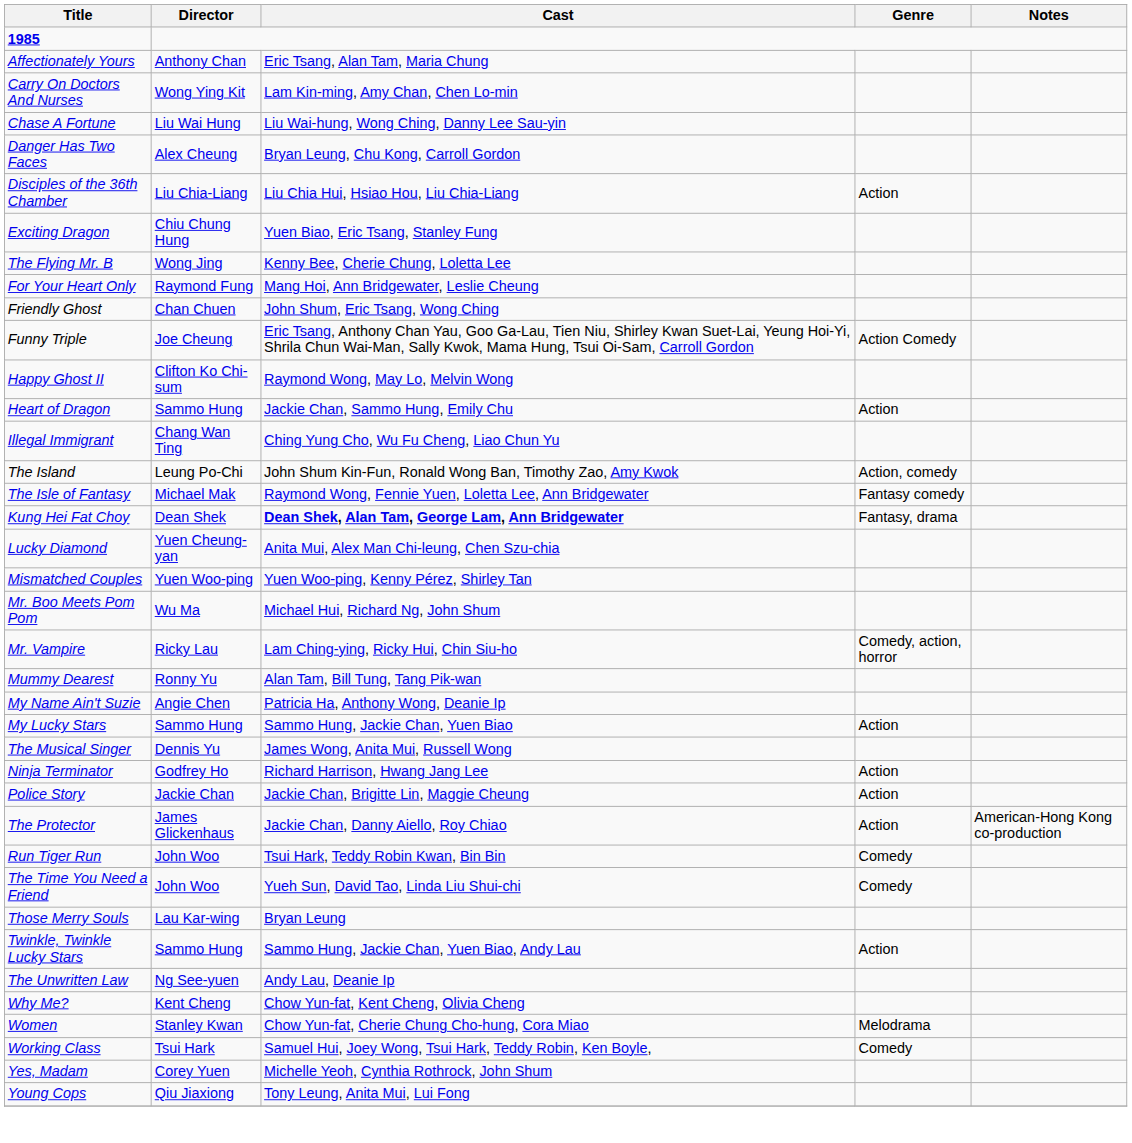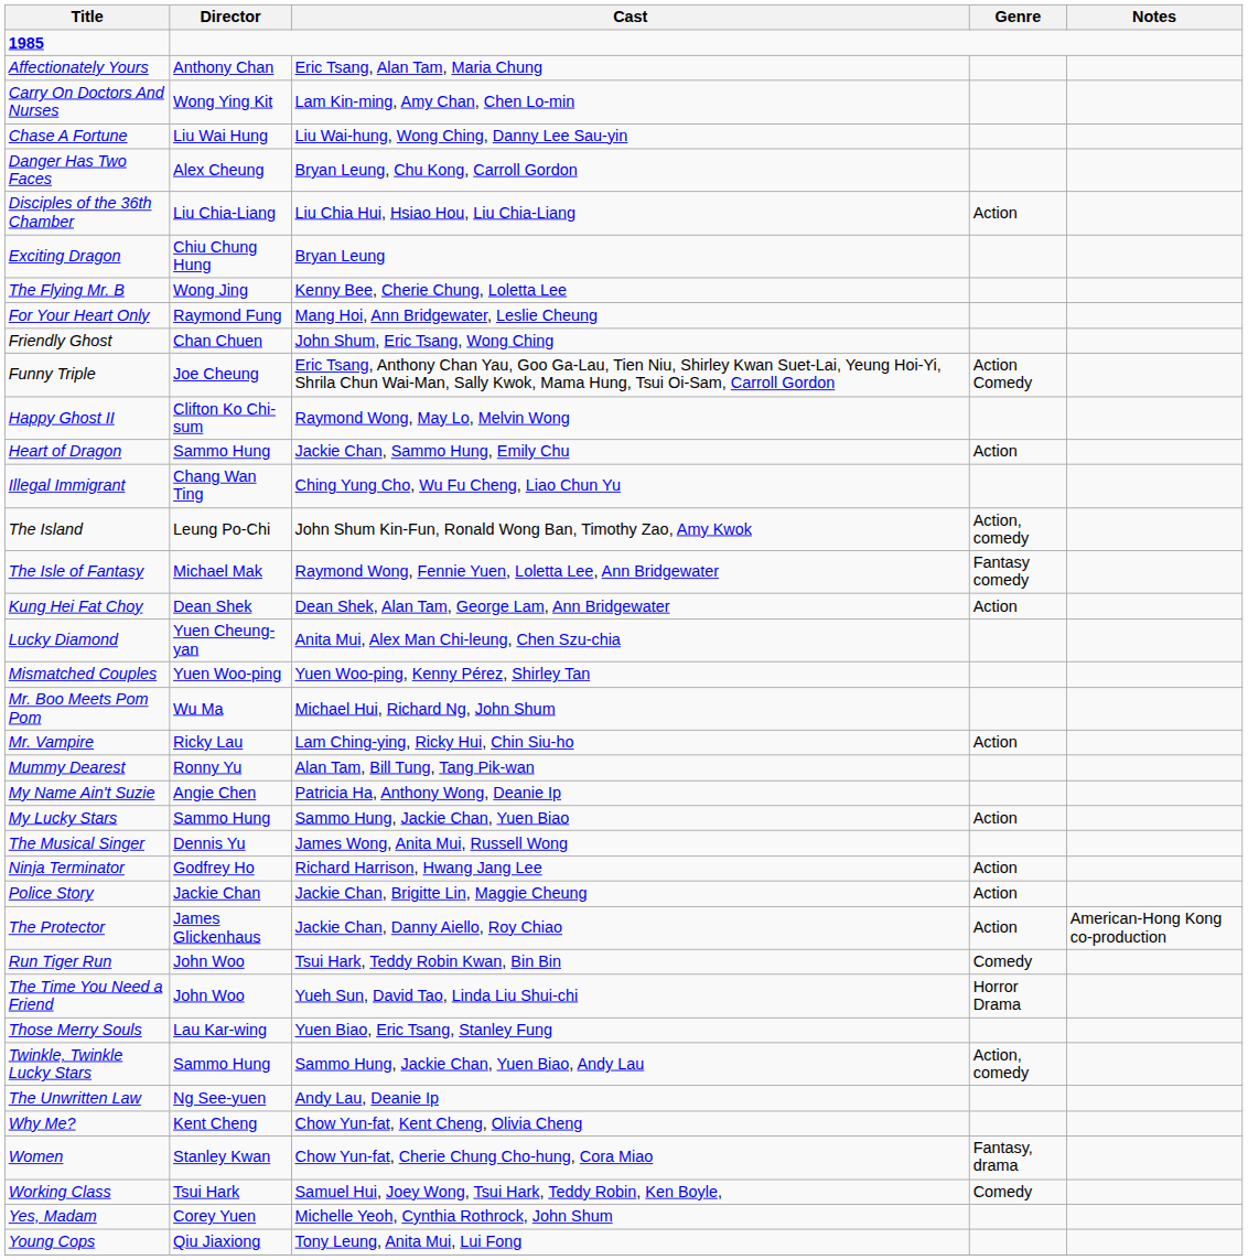Exciting Dragon | Cast: Yuen Biao, Eric Tsang, Stanley Fung -> Bryan Leung
Kung Hei Fat Choy | Cast: bold -> normal
Kung Hei Fat Choy | Genre: Fantasy, drama -> Action
Mr. Vampire | Genre: Comedy, action, horror -> Action
The Time You Need a Friend | Genre: Comedy -> Horror Drama
Those Merry Souls | Cast: Bryan Leung -> Yuen Biao, Eric Tsang, Stanley Fung
Twinkle, Twinkle Lucky Stars | Genre: Action -> Action, comedy
Women | Genre: Melodrama -> Fantasy, drama
